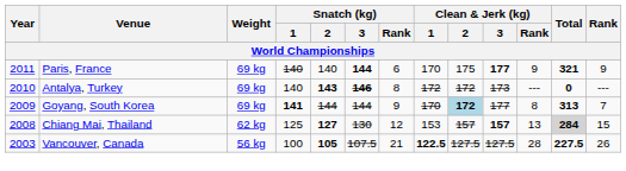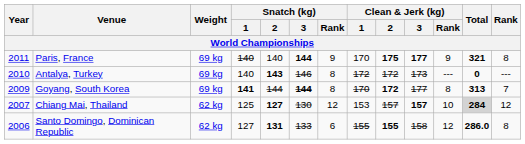Paris, France | Snatch (kg) / Rank: 6 -> 9
Paris, France | Clean & Jerk (kg) / 2: normal -> bold
Paris, France | Rank: 9 -> 8
Antalya, Turkey | Snatch (kg) / 3: bold -> normal
Goyang, South Korea | Snatch (kg) / 3: normal -> bold
Goyang, South Korea | Snatch (kg) / Rank: 9 -> 8
Goyang, South Korea | Clean & Jerk (kg) / 2: lightblue background -> no background
Chiang Mai, Thailand | Year: 2008 -> 2007
Chiang Mai, Thailand | Clean & Jerk (kg) / Rank: 13 -> 10
Chiang Mai, Thailand | Rank: 15 -> 12
+ row: 2006 | Santo Domingo, Dominican Republic | 62 kg | 127 | 131 | 133 | 6 | 155 | 155 | 158 | 12 | 286.0 | 8
- row: 2003 | Vancouver, Canada | 56 kg | 100 | 105 | 107.5 | 21 | 122.5 | 127.5 | 127.5 | 28 | 227.5 | 26
